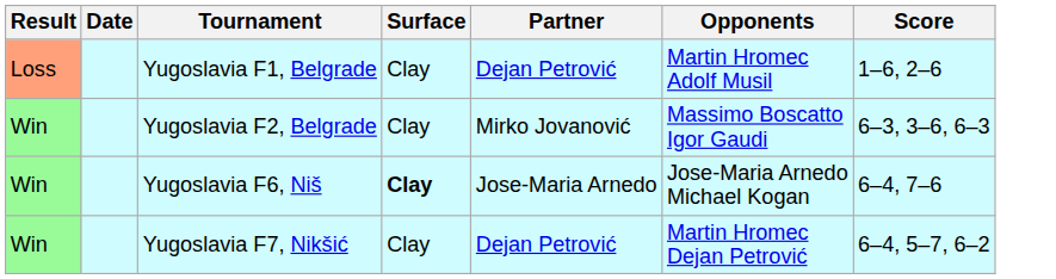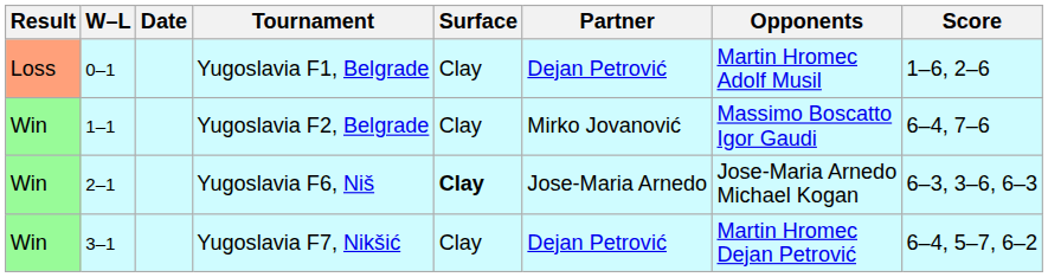+ column: W–L | 0–1 | 1–1 | 2–1 | 3–1
Yugoslavia F2, Belgrade | Score: 6–3, 3–6, 6–3 -> 6–4, 7–6
Yugoslavia F6, Niš | Score: 6–4, 7–6 -> 6–3, 3–6, 6–3
